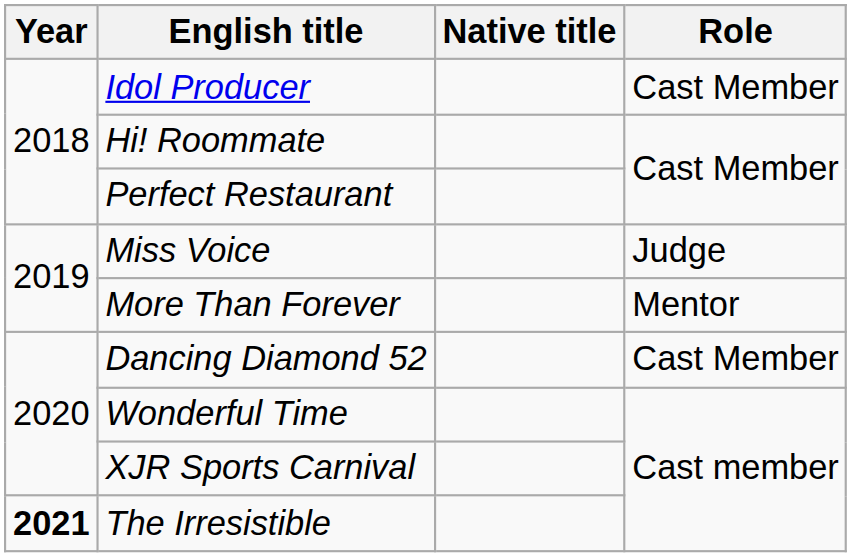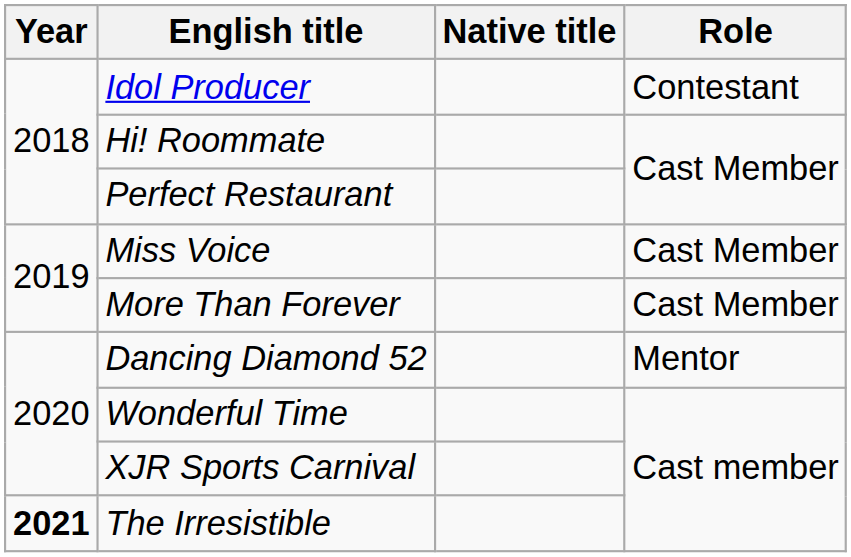Idol Producer | Role: Cast Member -> Contestant
Miss Voice | Role: Judge -> Cast Member
More Than Forever | Role: Mentor -> Cast Member
Dancing Diamond 52 | Role: Cast Member -> Mentor
